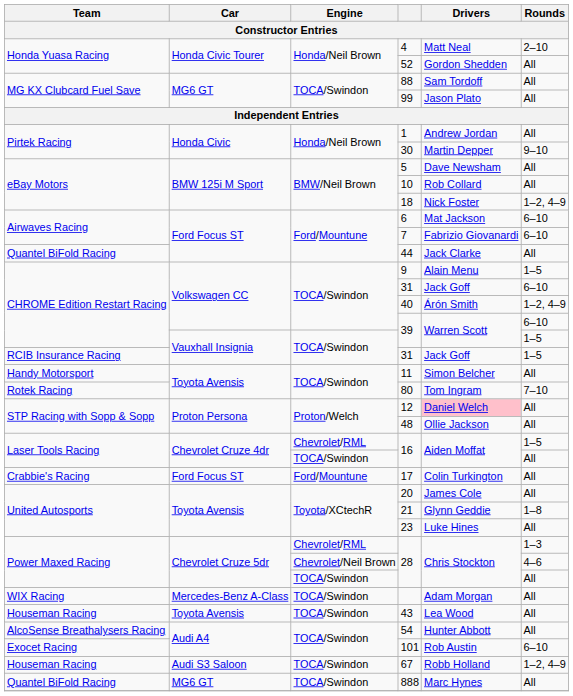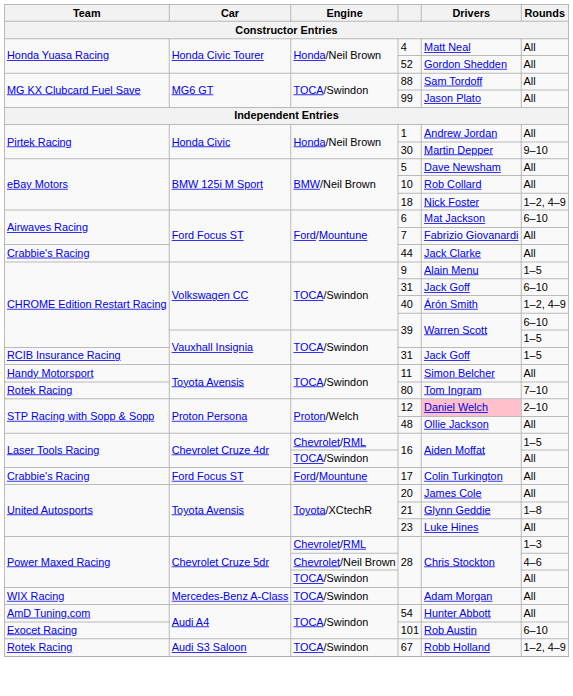4 | Rounds: 2–10 -> All
7 | Rounds: 6–10 -> All
44 | Team: Quantel BiFold Racing -> Crabbie's Racing
12 | Rounds: All -> 2–10
- row: Houseman Racing | Toyota Avensis | TOCA/Swindon | 43 | Lea Wood | All
54 | Team: AlcoSense Breathalysers Racing -> AmD Tuning.com
67 | Team: Houseman Racing -> Rotek Racing
- row: Quantel BiFold Racing | MG6 GT | TOCA/Swindon | 888 | Marc Hynes | All
